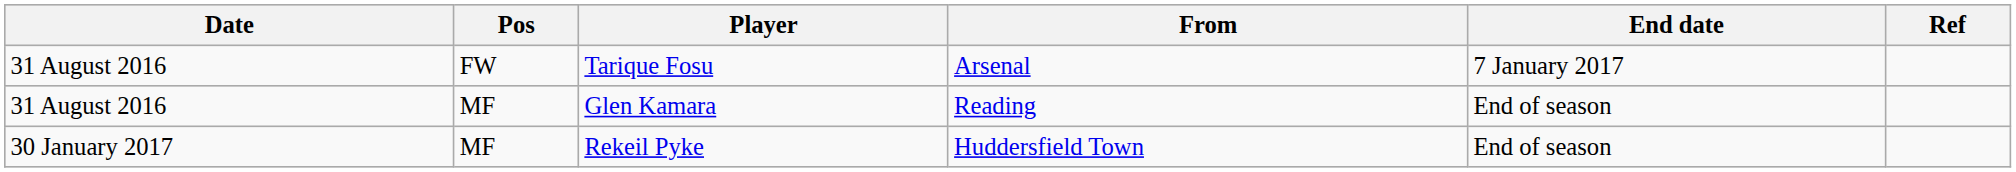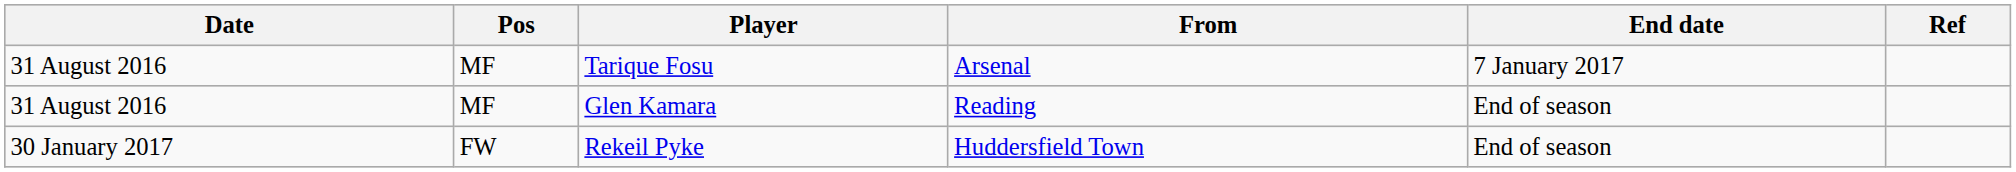Tarique Fosu | Pos: FW -> MF
Rekeil Pyke | Pos: MF -> FW
